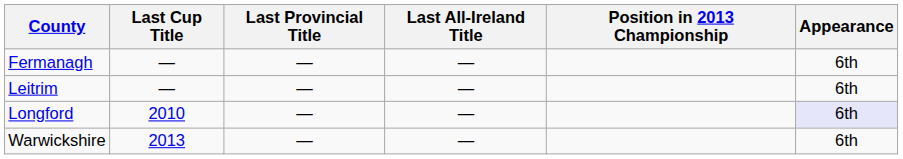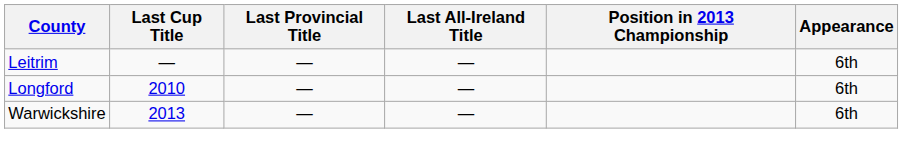- row: Fermanagh | — | — | — | 6th
Longford | Appearance: lavender background -> no background
